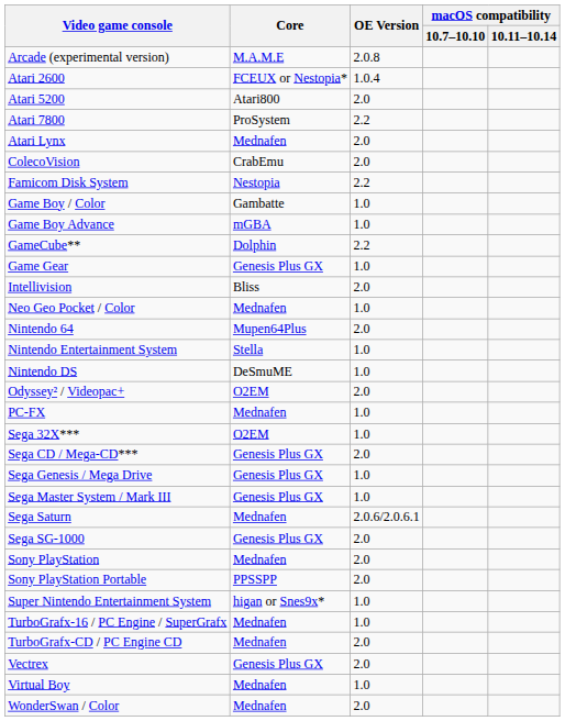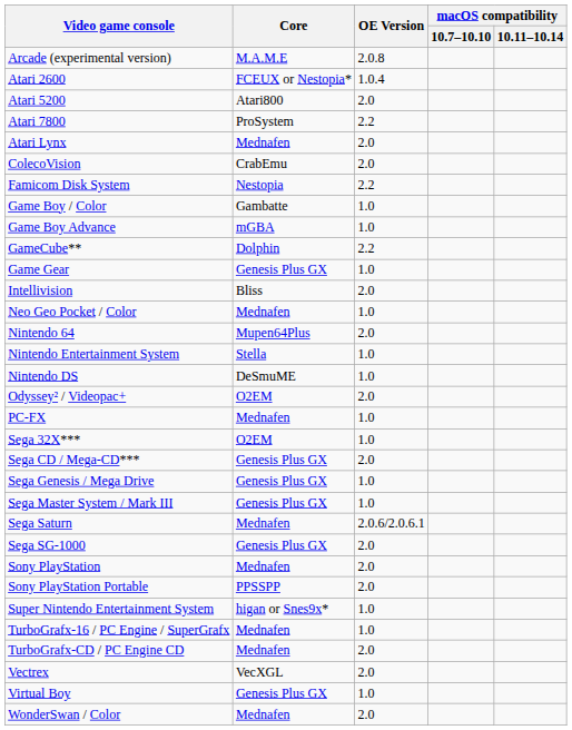Vectrex | Core: Genesis Plus GX -> VecXGL
Virtual Boy | Core: Mednafen -> Genesis Plus GX
